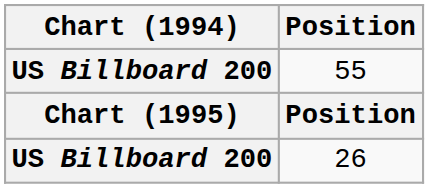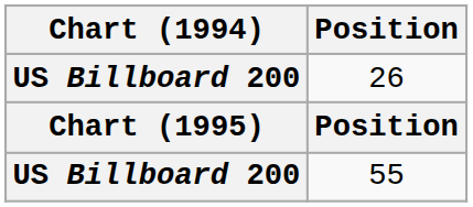rows swapped: 26 <-> 55
